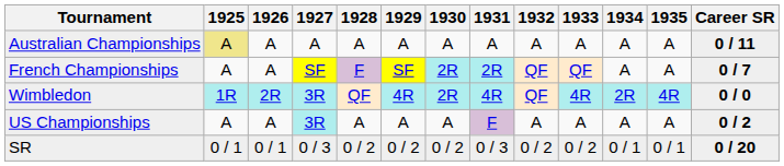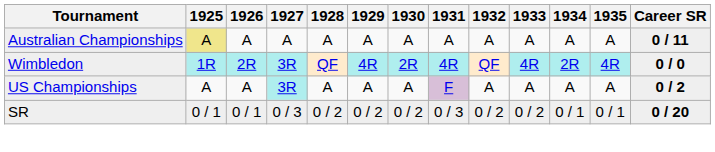- row: French Championships | A | A | SF | F | SF | 2R | 2R | QF | QF | A | A | 0 / 7
